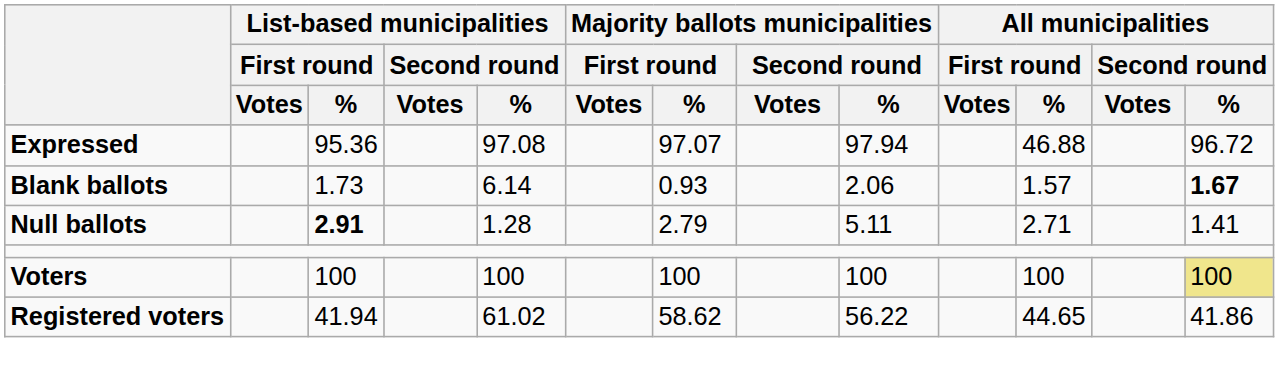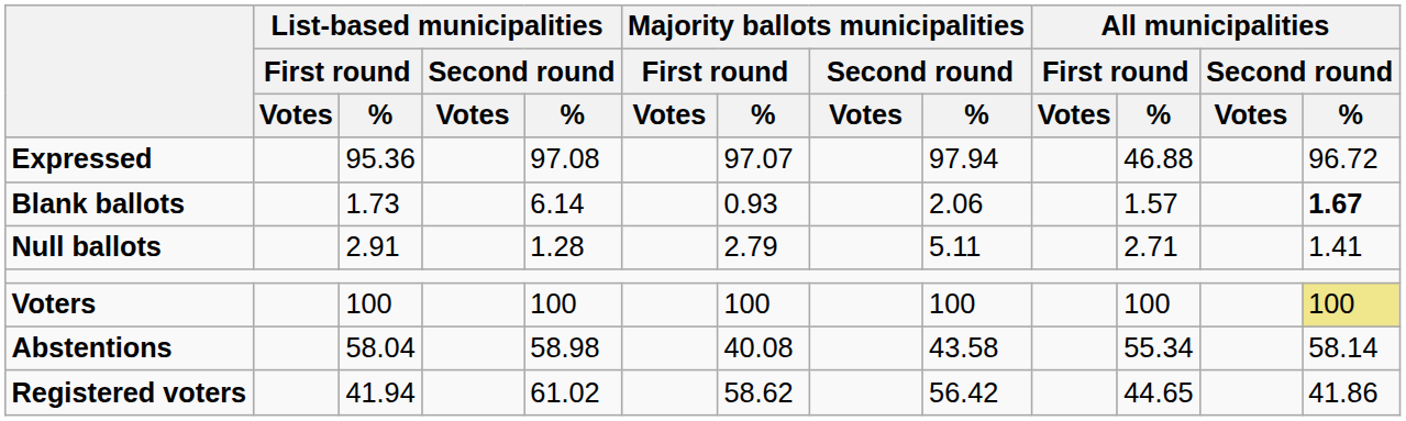Null ballots | List-based municipalities / First round / %: bold -> normal
+ row: Abstentions | 58.04 | 58.98 | 40.08 | 43.58 | 55.34 | 58.14
Registered voters | Majority ballots municipalities / Second round / %: 56.22 -> 56.42
